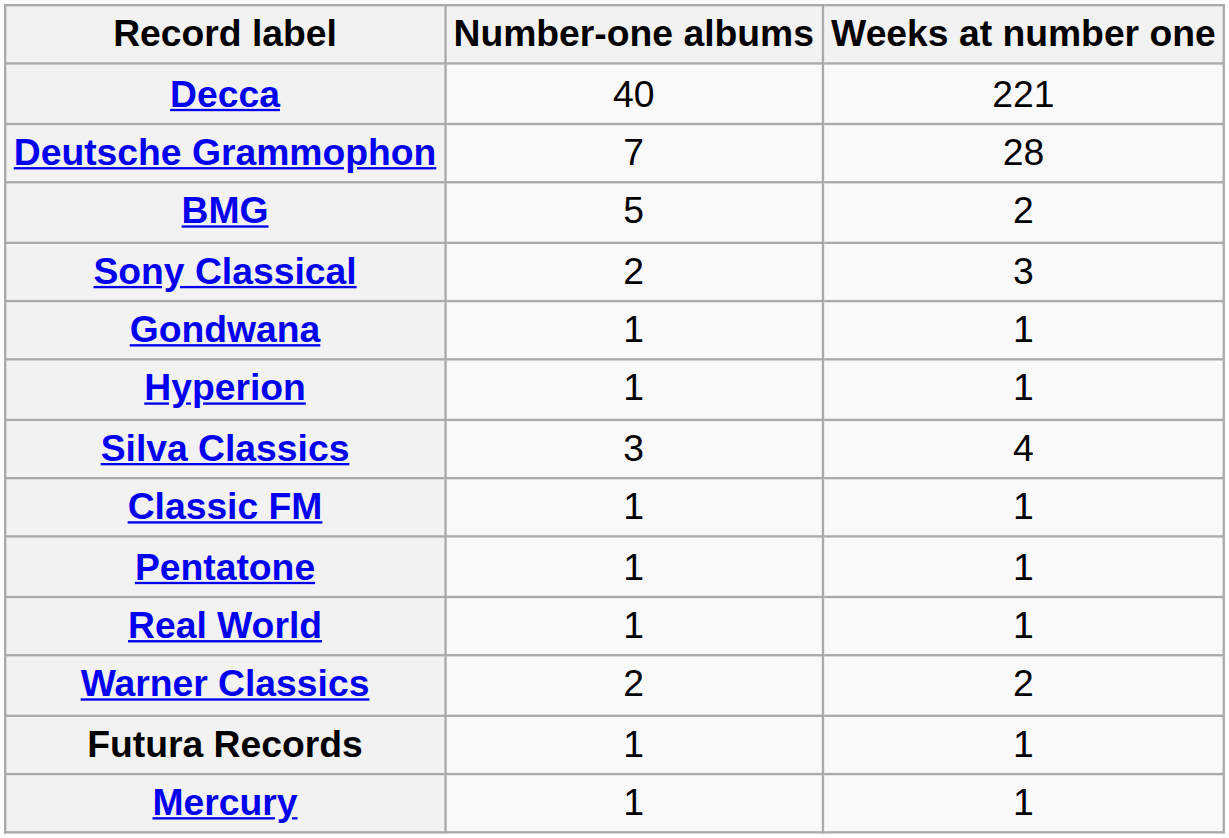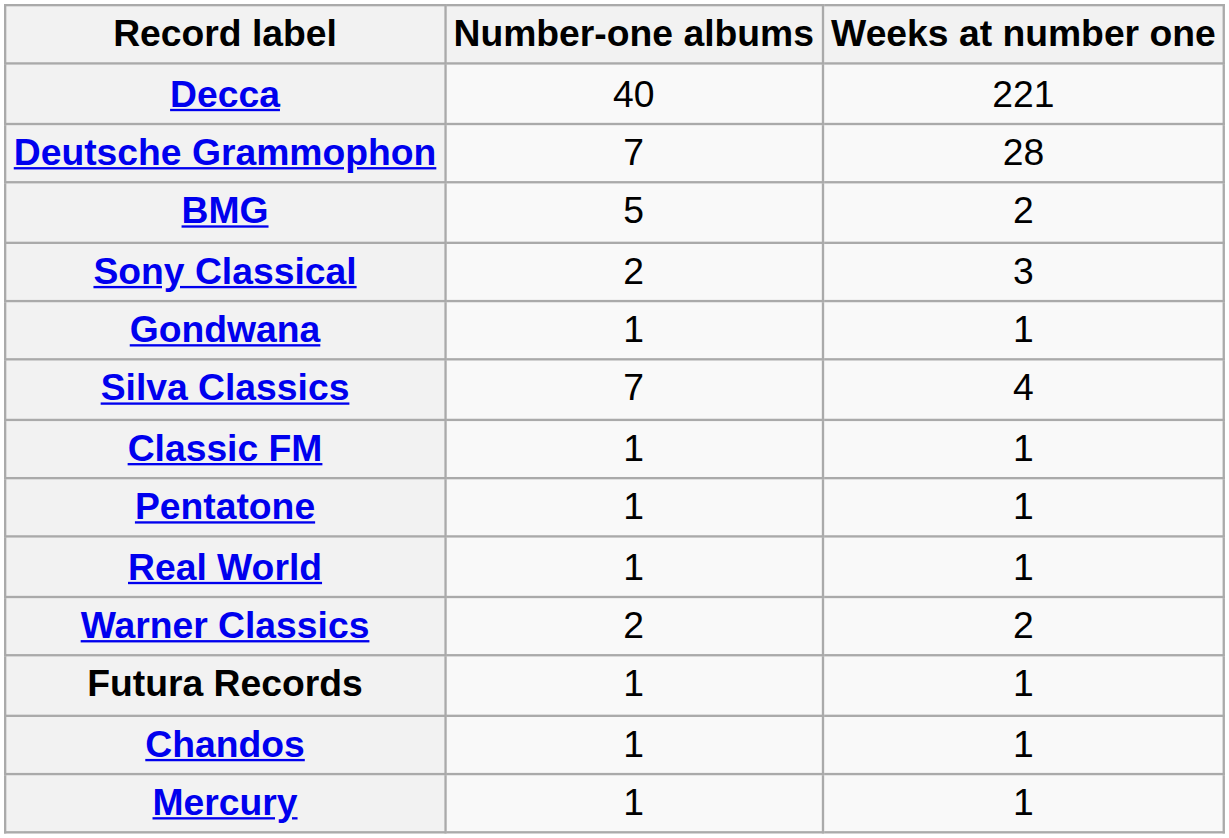- row: Hyperion | 1 | 1
Silva Classics | Number-one albums: 3 -> 7
+ row: Chandos | 1 | 1
